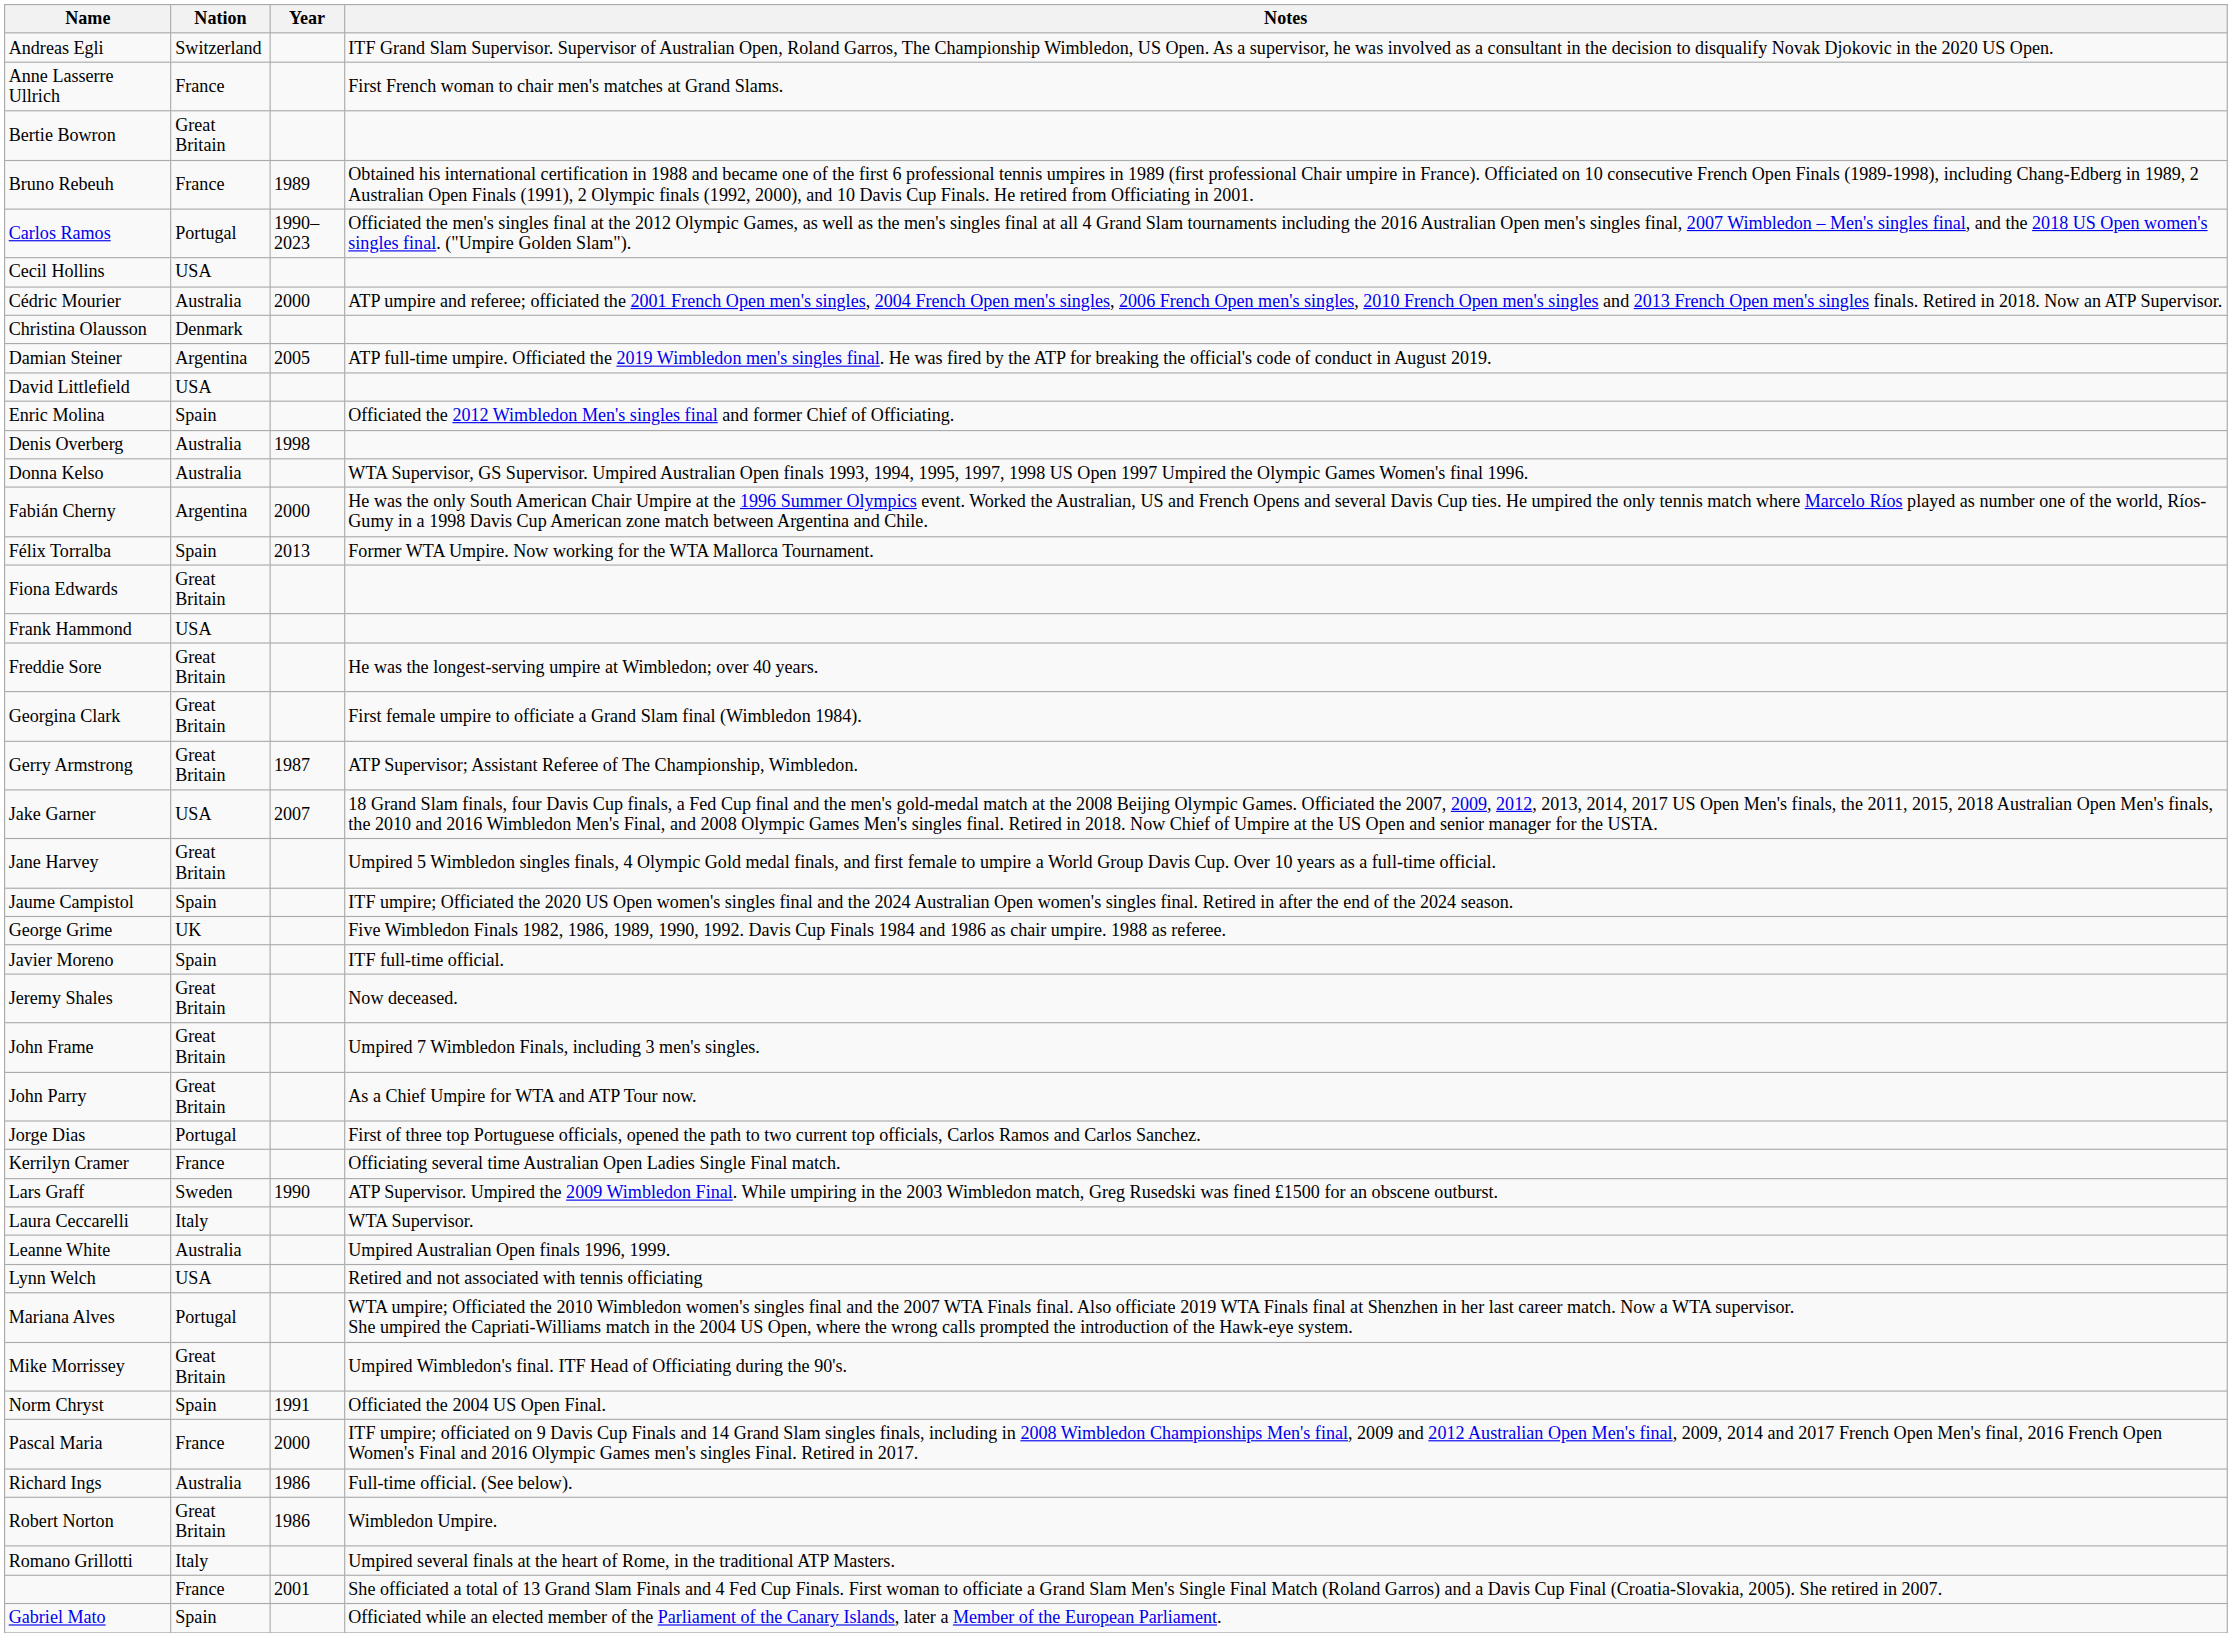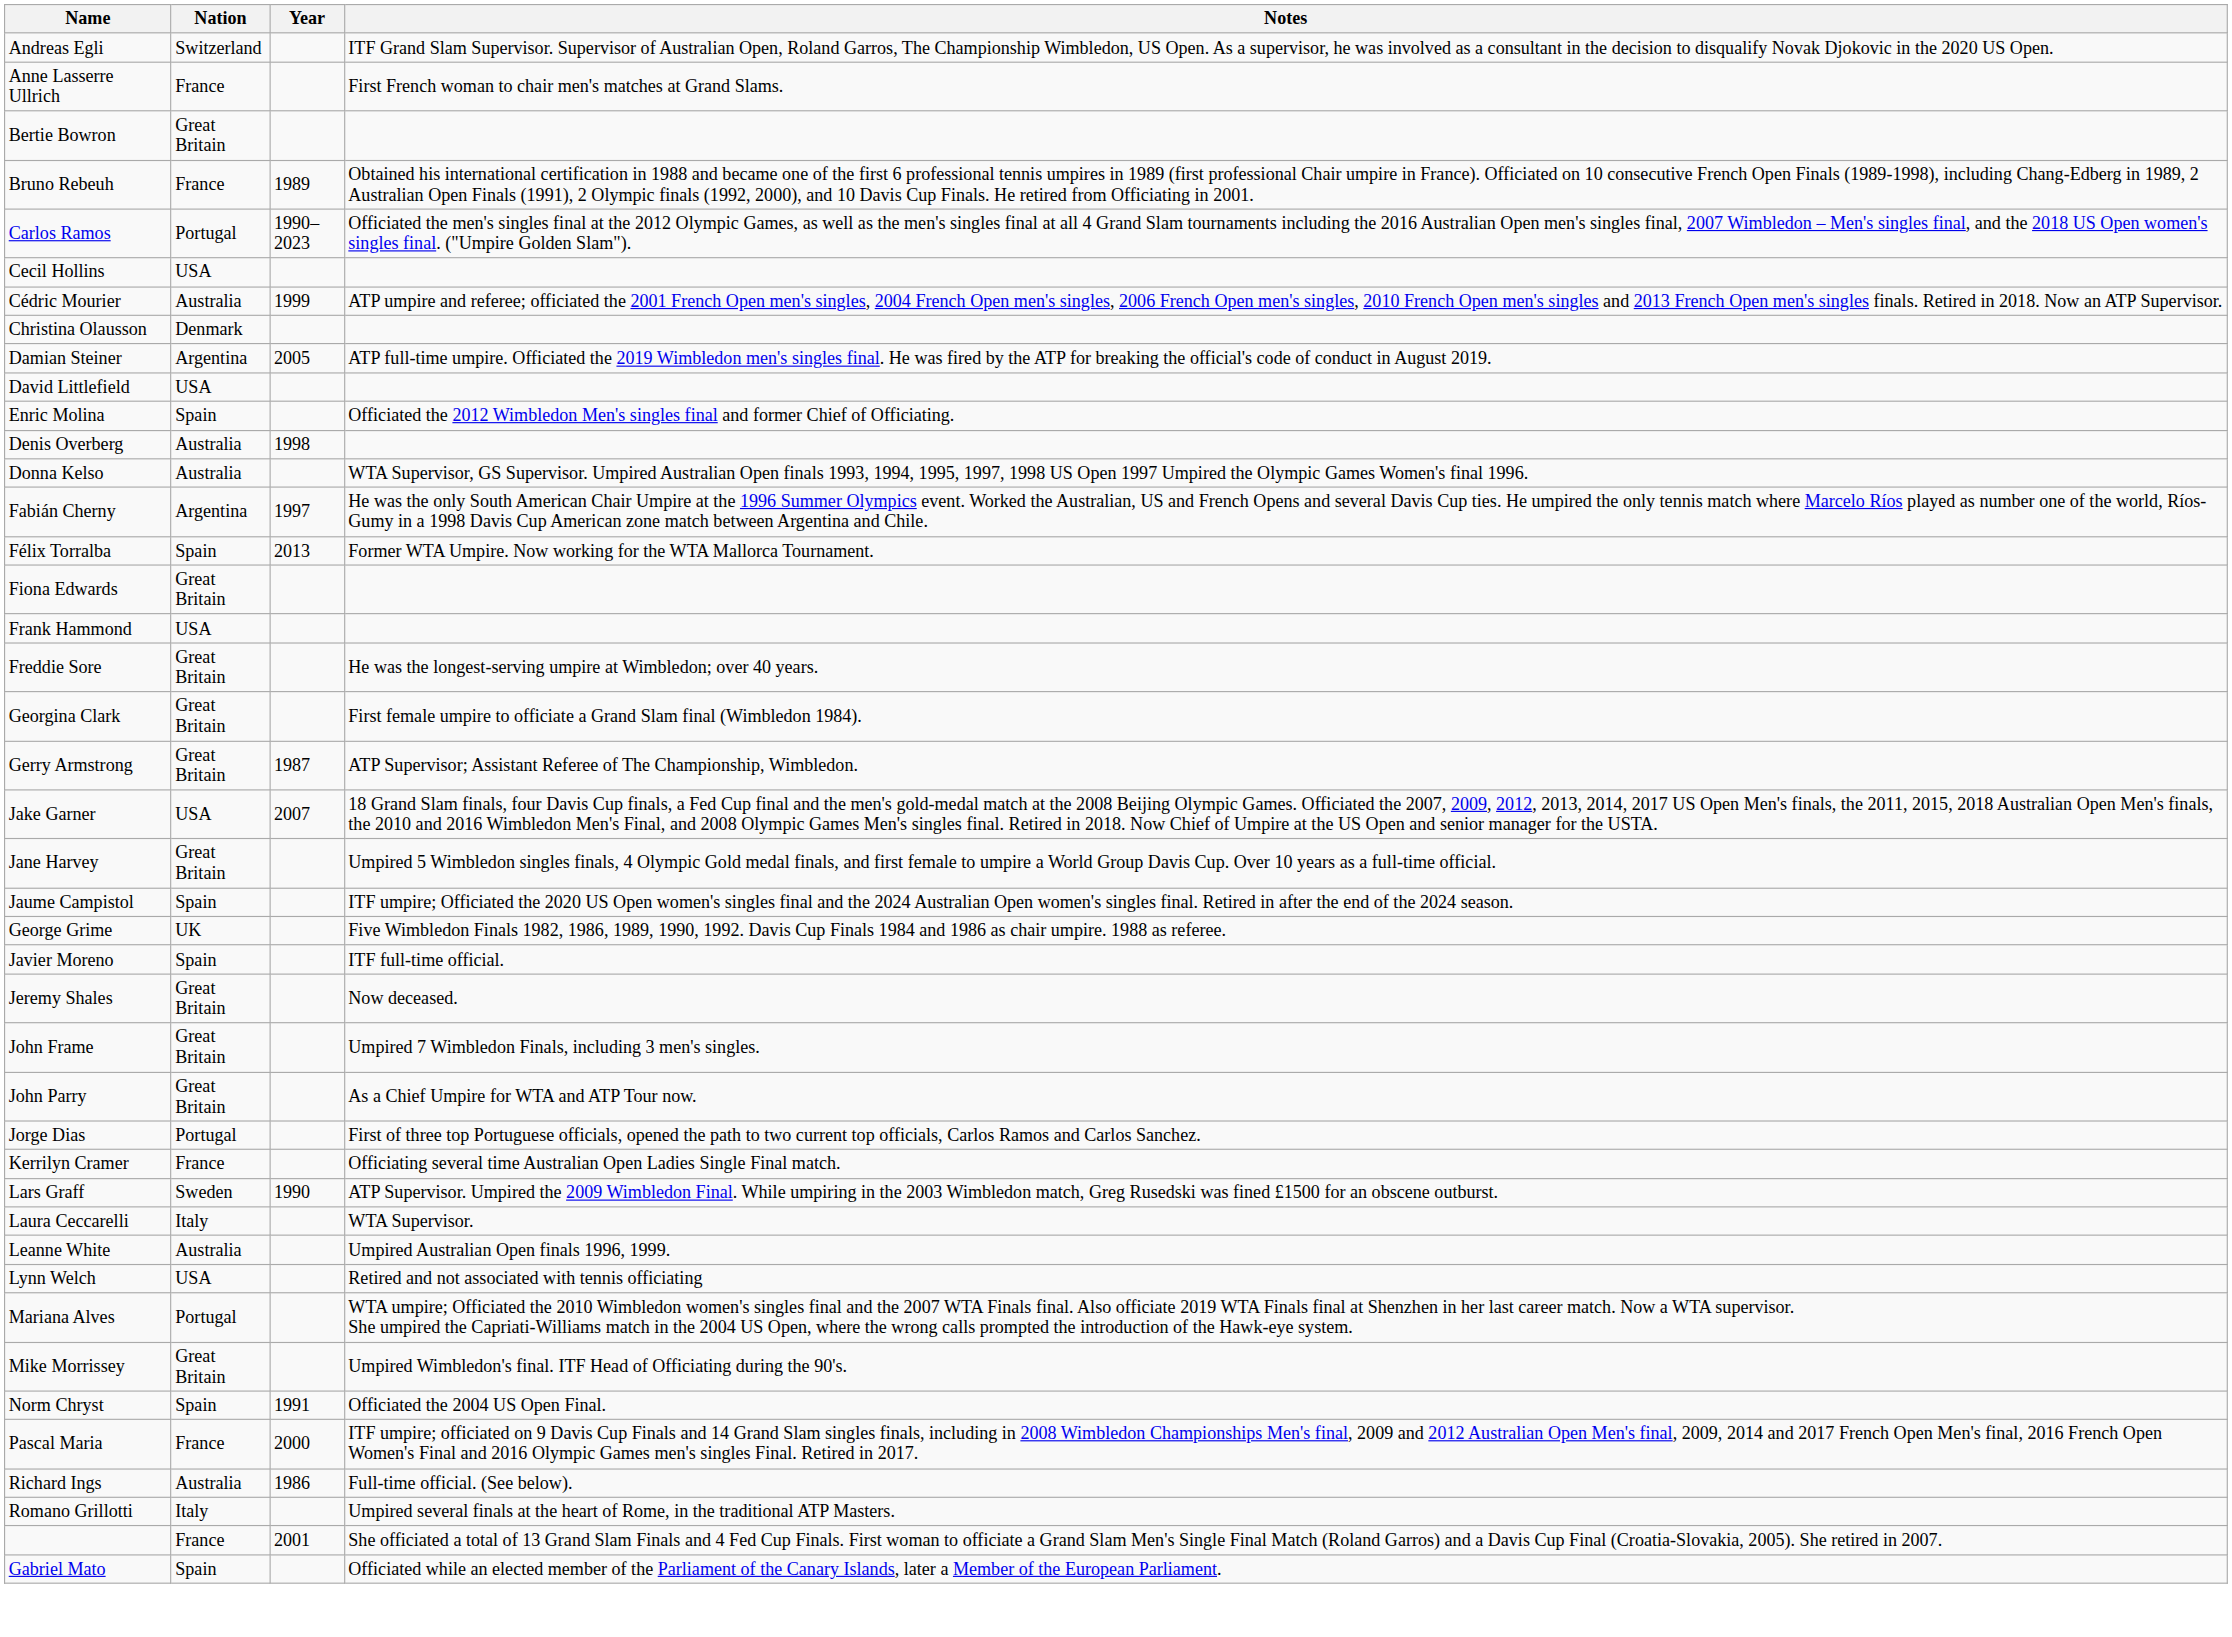Cédric Mourier | Year: 2000 -> 1999
Fabián Cherny | Year: 2000 -> 1997
- row: Robert Norton | Great Britain | 1986 | Wimbledon Umpire.
